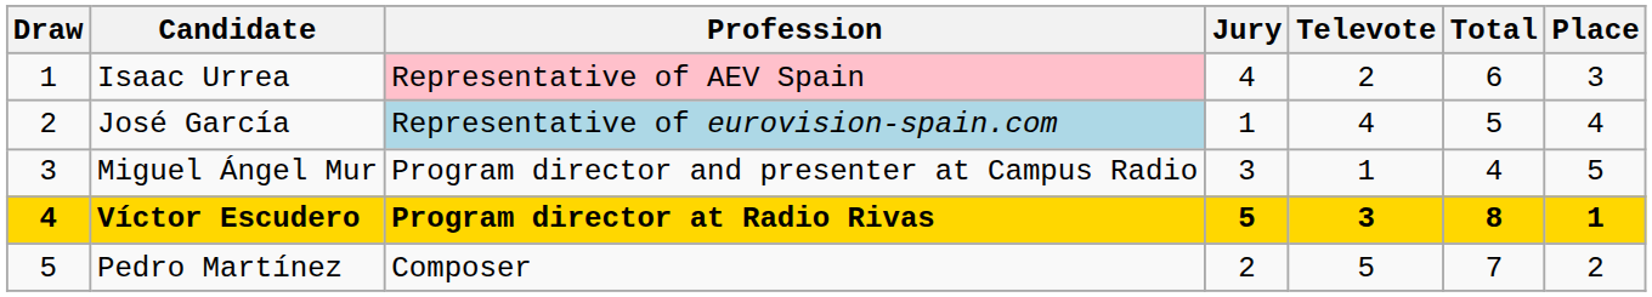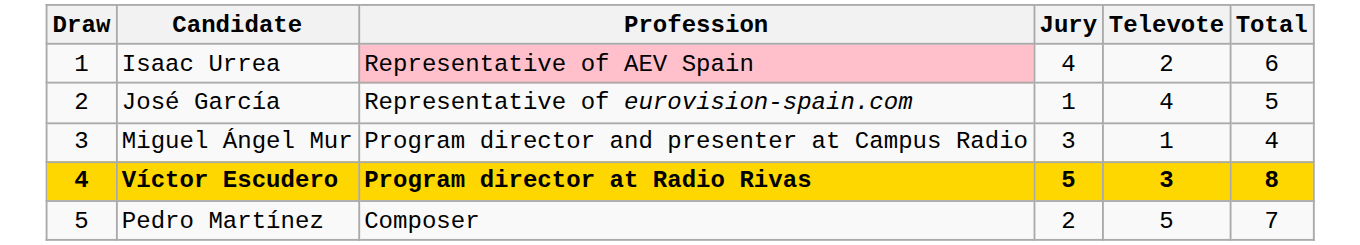- column: Place | 3 | 4 | 5 | 1 | 2
José García | Profession: lightblue background -> no background
